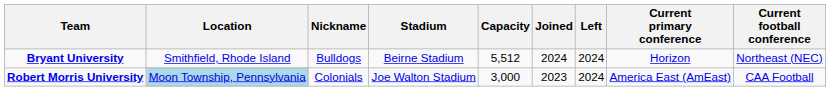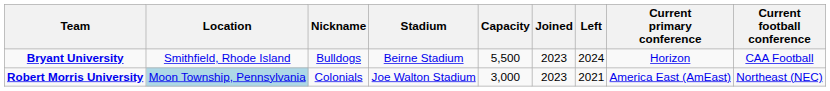Bryant University | Capacity: 5,512 -> 5,500
Bryant University | Joined: 2024 -> 2023
Bryant University | Current football conference: Northeast (NEC) -> CAA Football
Robert Morris University | Left: 2024 -> 2021
Robert Morris University | Current football conference: CAA Football -> Northeast (NEC)
